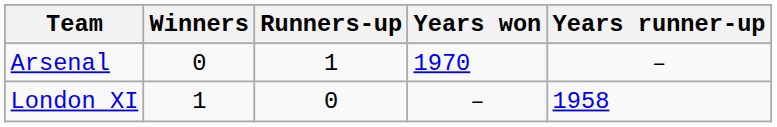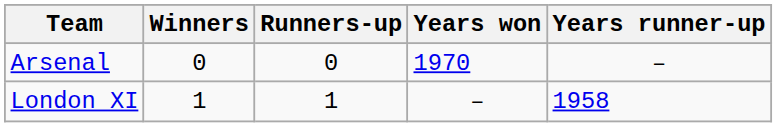Arsenal | Runners-up: 1 -> 0
London XI | Runners-up: 0 -> 1
